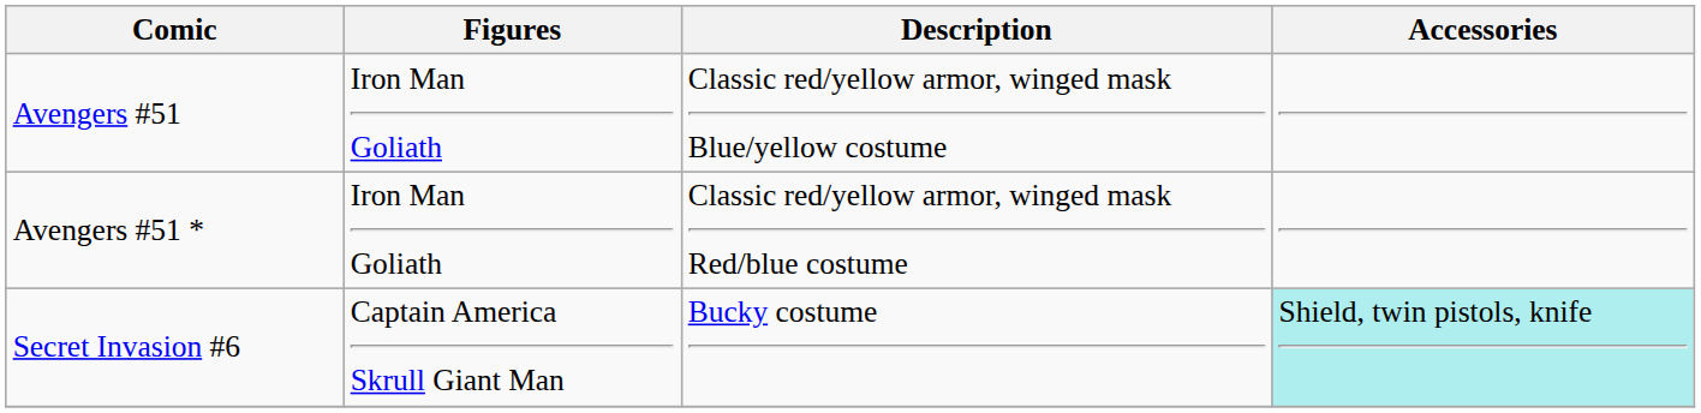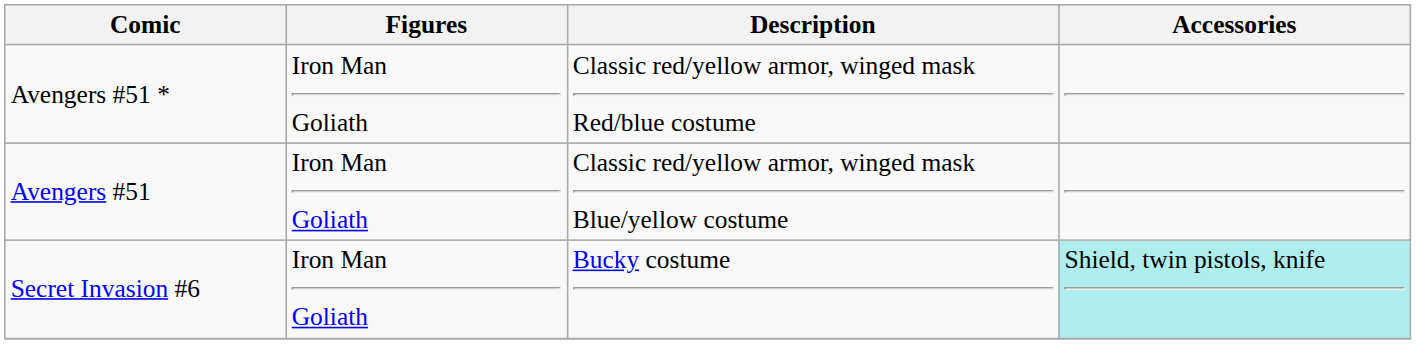rows swapped: Avengers #51 <-> Avengers #51 *
Secret Invasion #6 | Figures: Captain America Skrull Giant Man -> Iron Man Goliath
